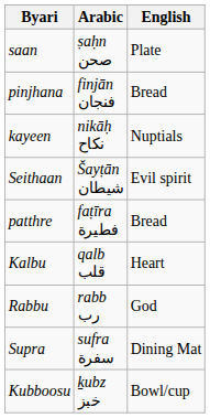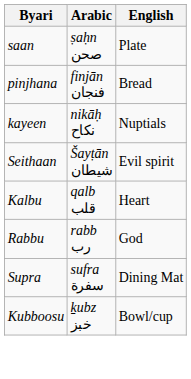- row: patthre | faṭīra فطيرة | Bread
